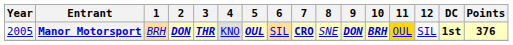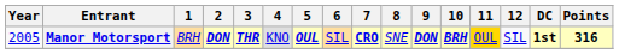Manor Motorsport | Points: 376 -> 316
